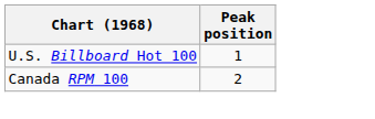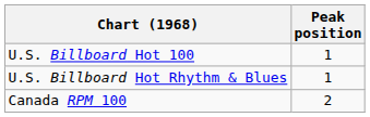+ row: U.S. Billboard Hot Rhythm & Blues | 1
